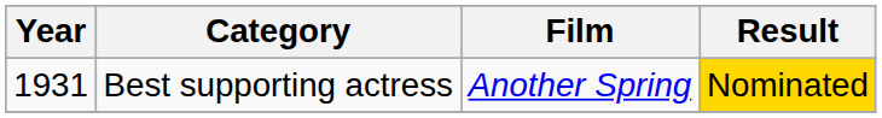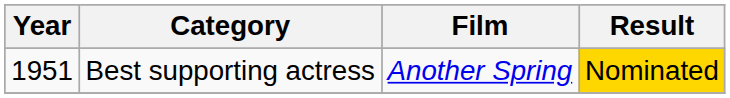Best supporting actress | Year: 1931 -> 1951
